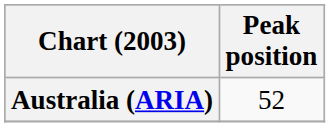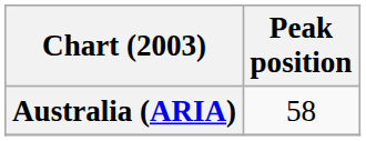Australia (ARIA) | Peak position: 52 -> 58
